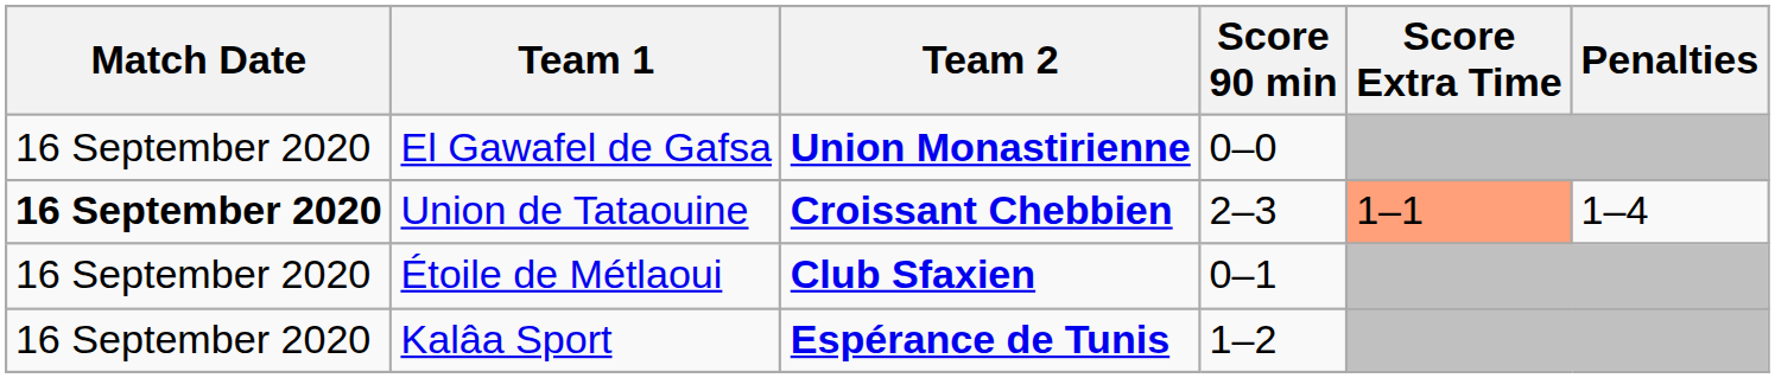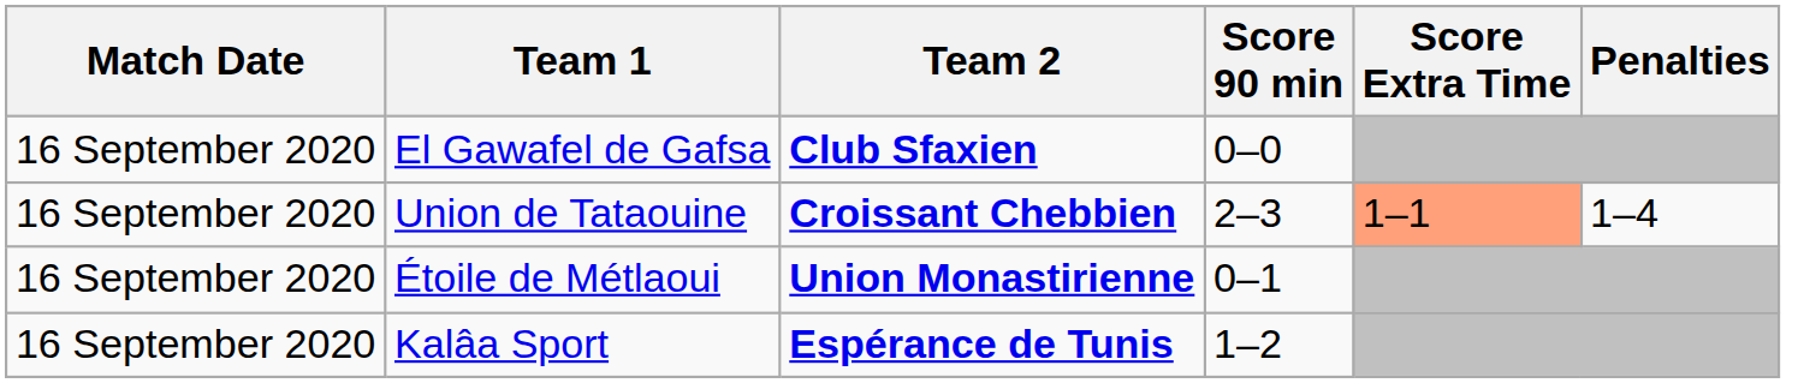El Gawafel de Gafsa | Team 2: Union Monastirienne -> Club Sfaxien
Union de Tataouine | Match Date: bold -> normal
Étoile de Métlaoui | Team 2: Club Sfaxien -> Union Monastirienne
